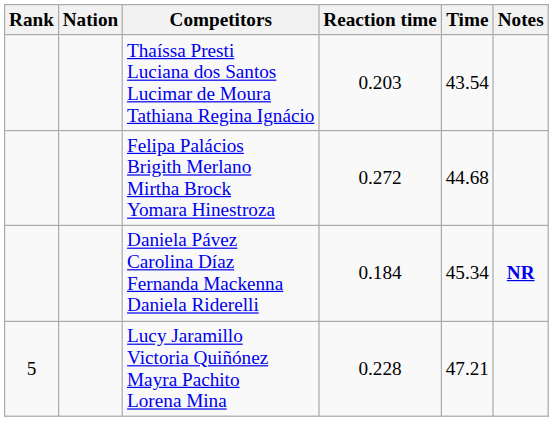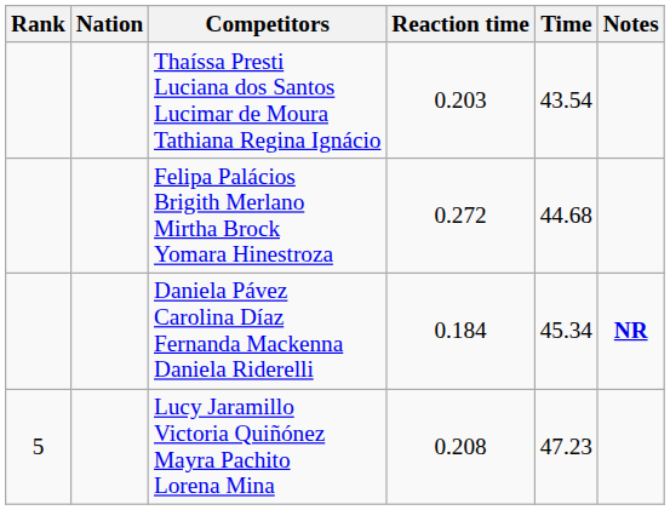Lucy Jaramillo Victoria Quiñónez Mayra Pachito Lorena Mina | Reaction time: 0.228 -> 0.208
Lucy Jaramillo Victoria Quiñónez Mayra Pachito Lorena Mina | Time: 47.21 -> 47.23
